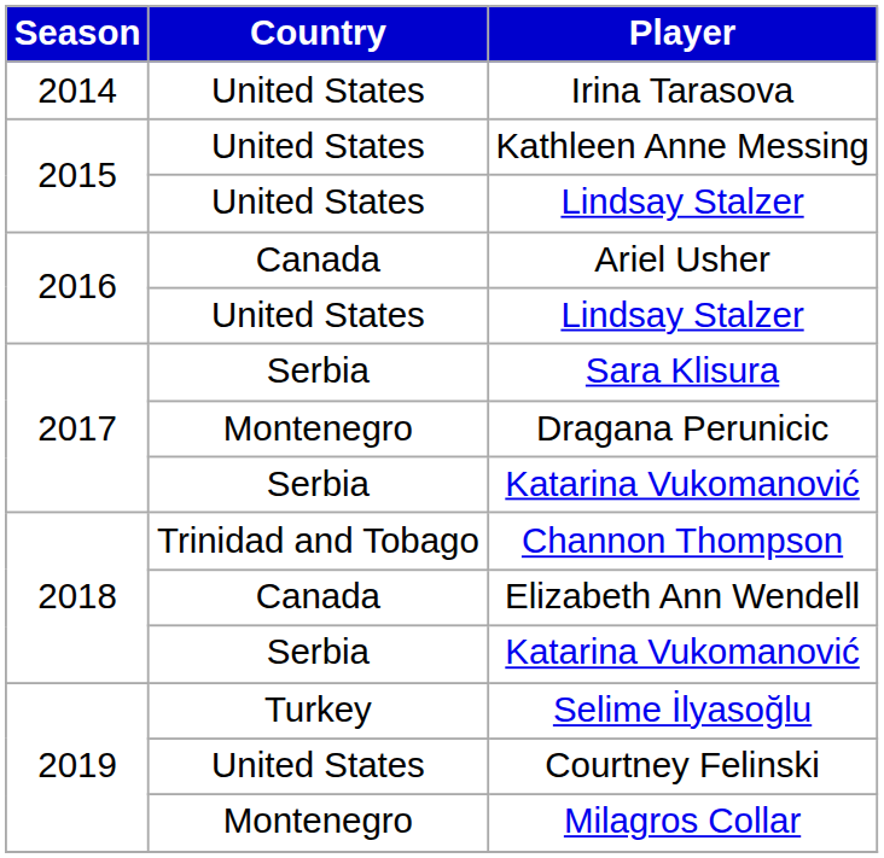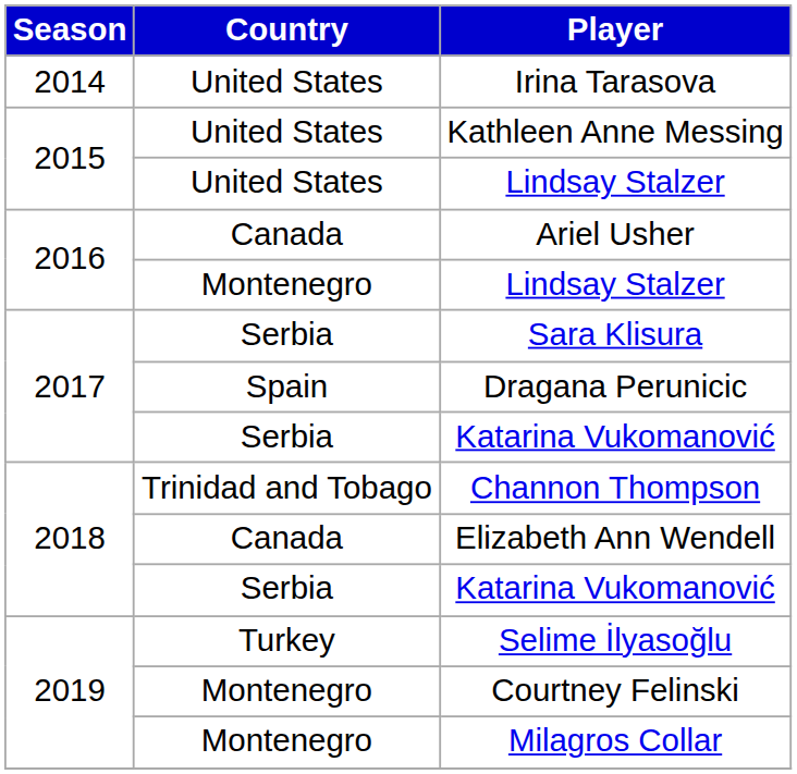2016 / Lindsay Stalzer | Country: United States -> Montenegro
Dragana Perunicic | Country: Montenegro -> Spain
Courtney Felinski | Country: United States -> Montenegro
